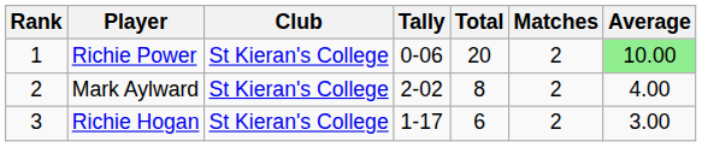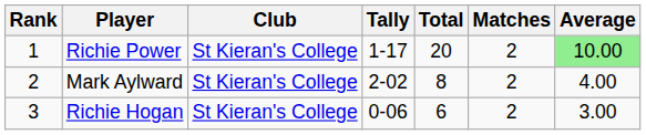Richie Power | Tally: 0-06 -> 1-17
Richie Hogan | Tally: 1-17 -> 0-06
